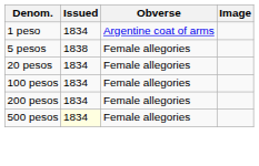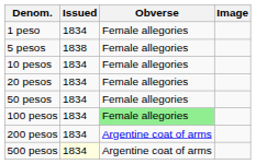1 peso | Obverse: Argentine coat of arms -> Female allegories
+ row: 10 pesos | 1834 | Female allegories
+ row: 50 pesos | 1834 | Female allegories
100 pesos | Obverse: no background -> lightgreen background
200 pesos | Obverse: Female allegories -> Argentine coat of arms
500 pesos | Obverse: Female allegories -> Argentine coat of arms
